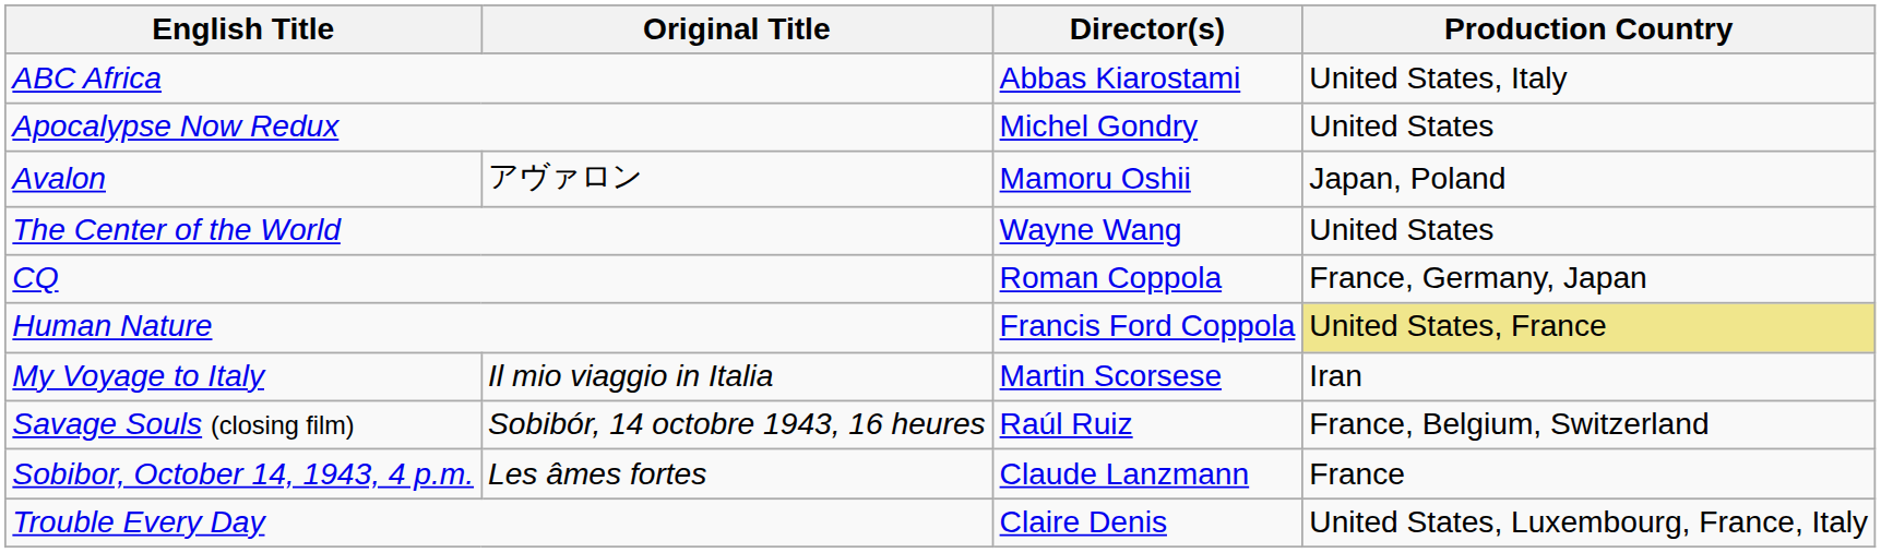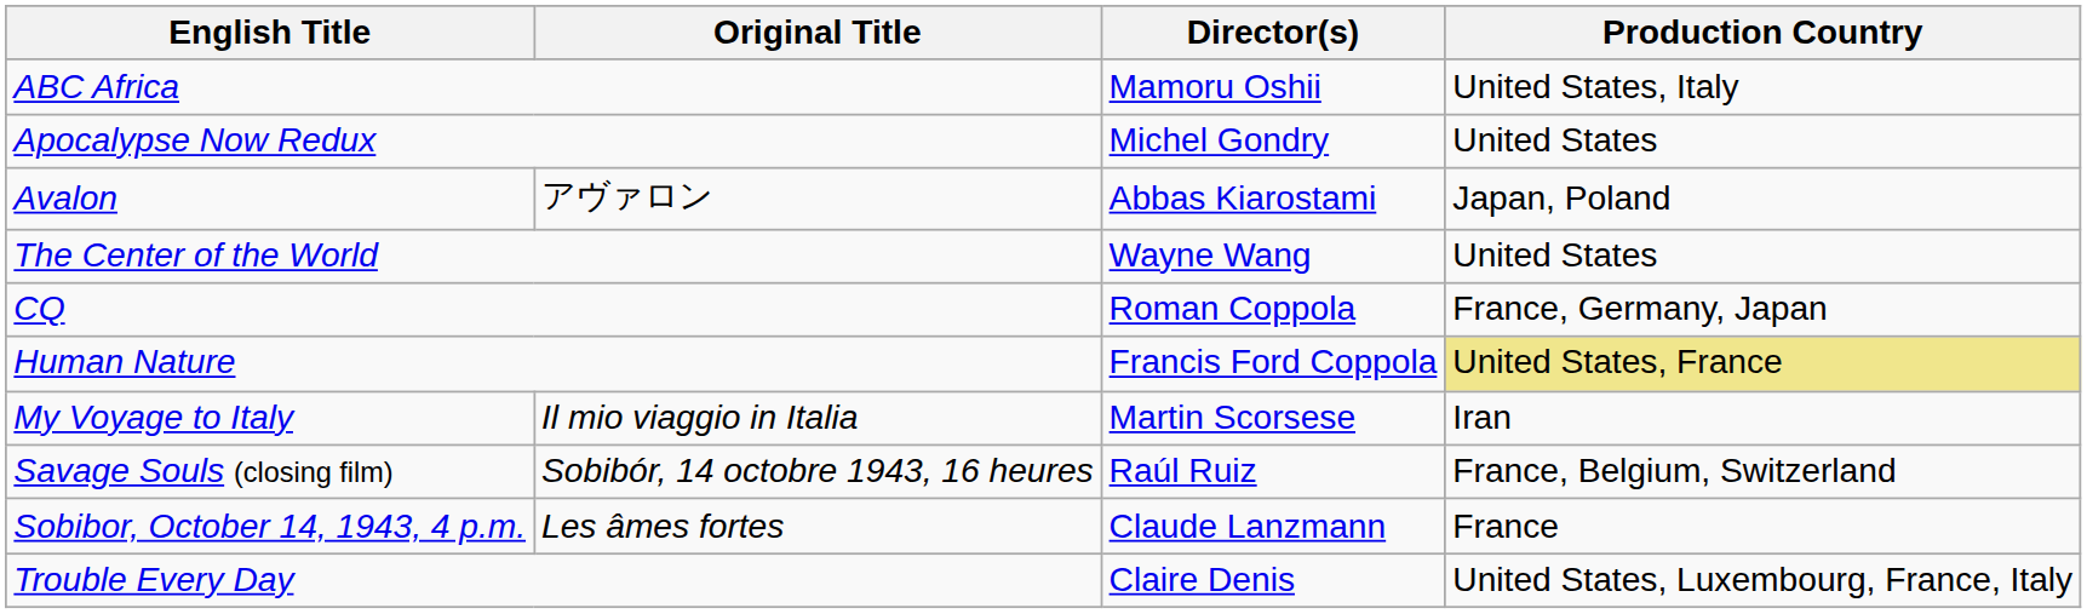ABC Africa | Director(s): Abbas Kiarostami -> Mamoru Oshii
Avalon | Director(s): Mamoru Oshii -> Abbas Kiarostami
